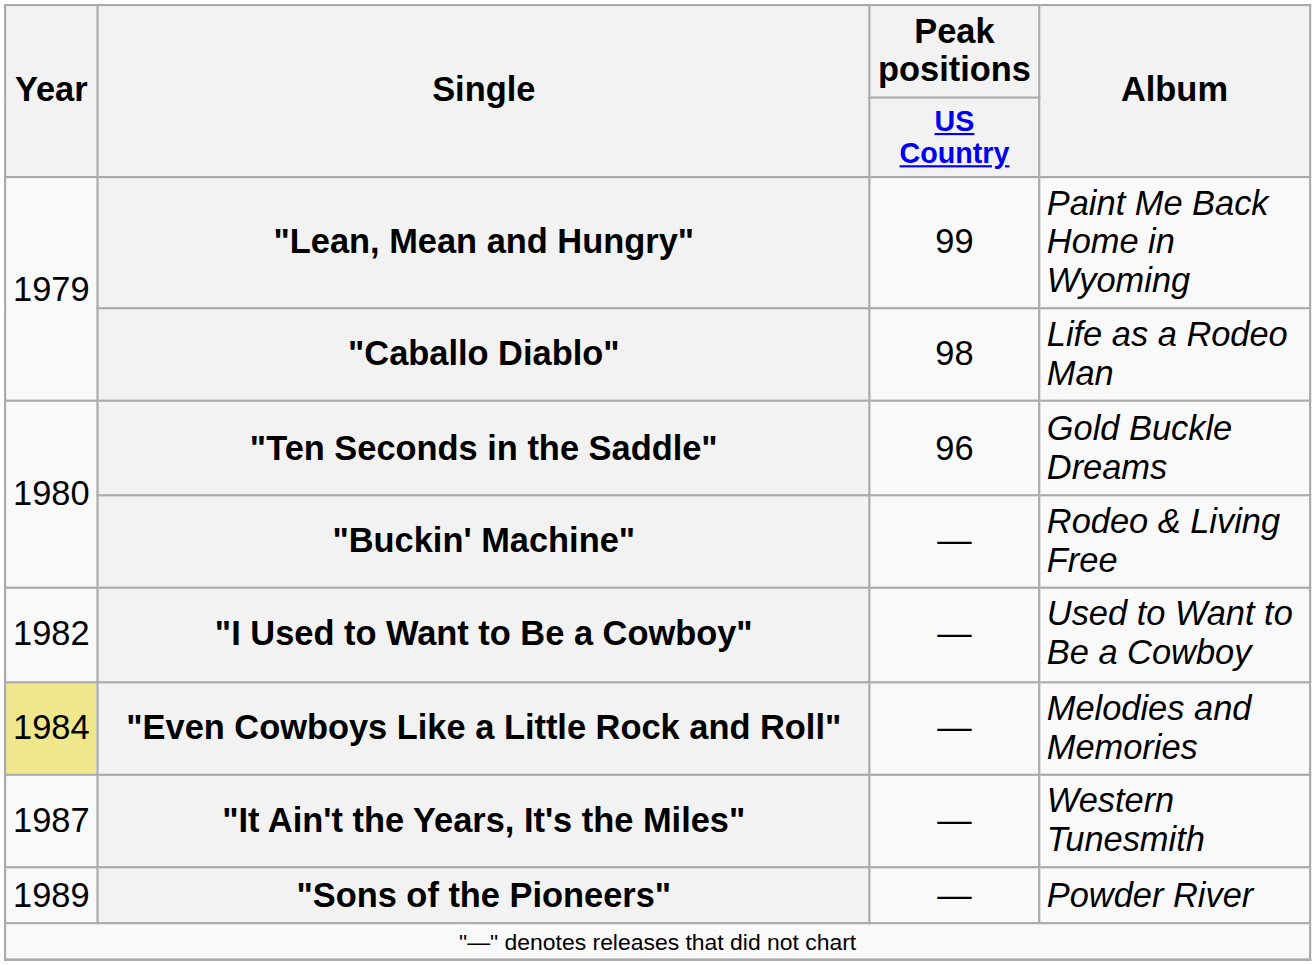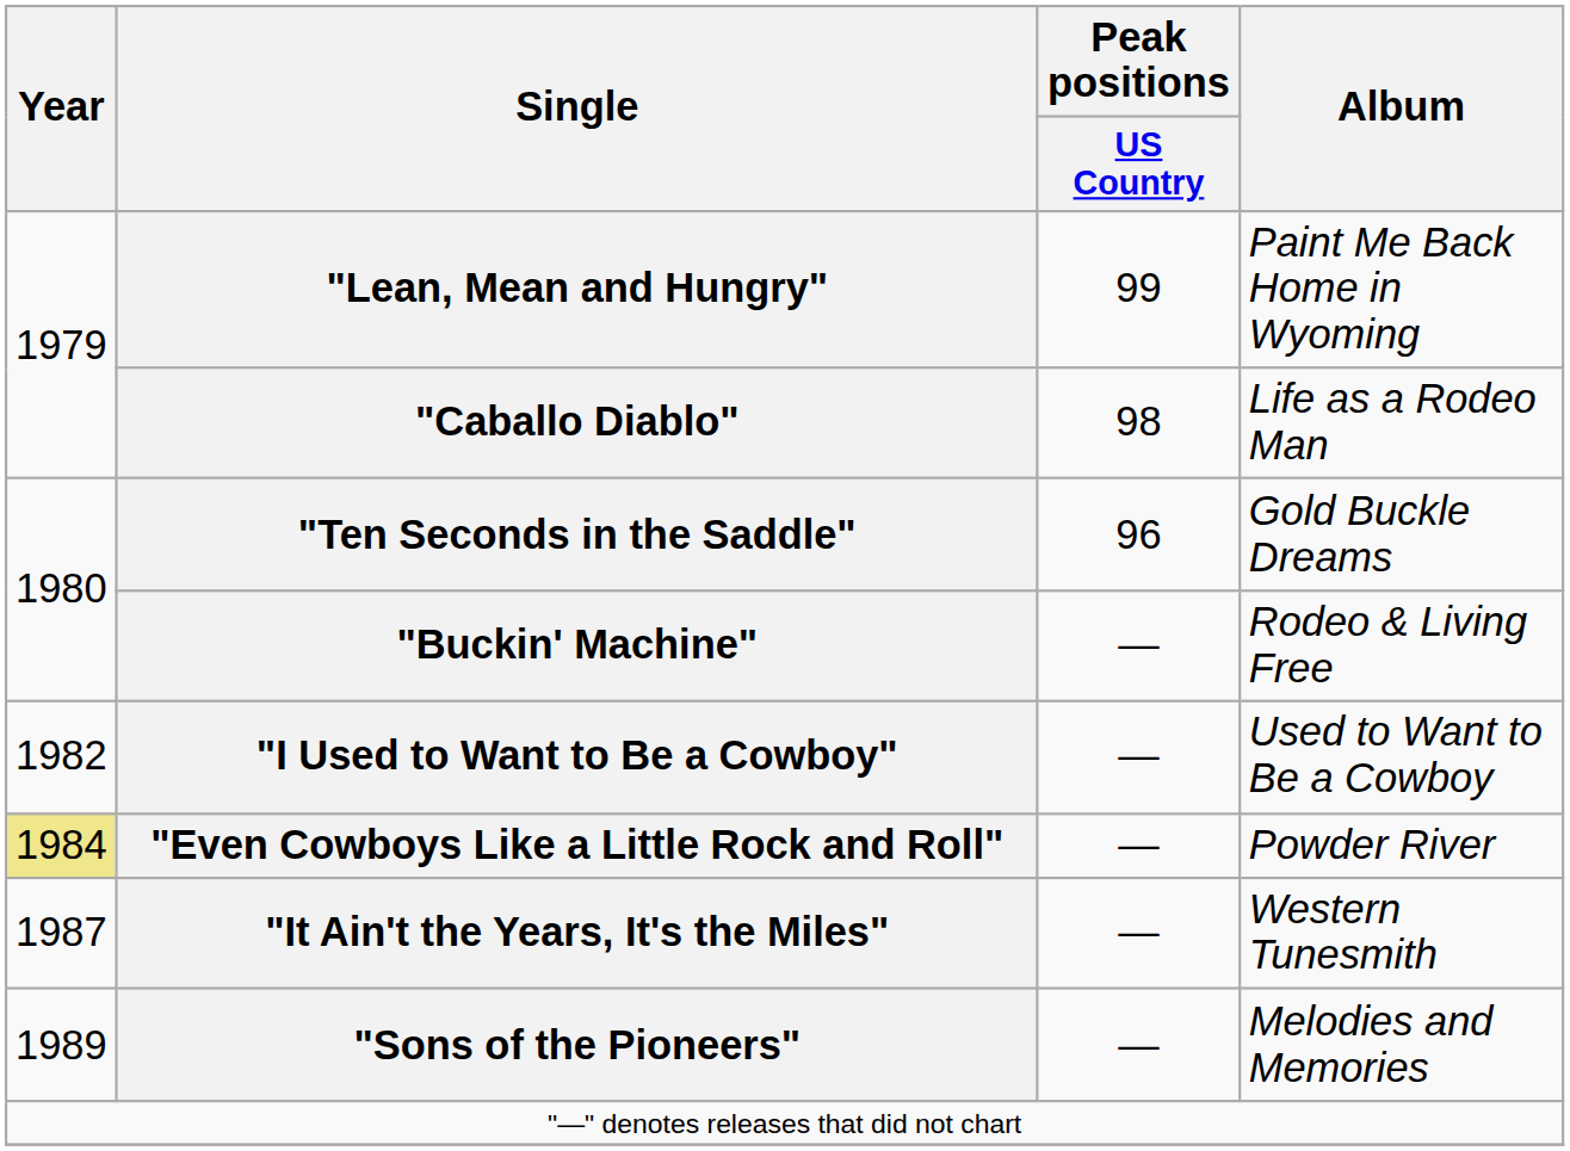"Even Cowboys Like a Little Rock and Roll" | Album: Melodies and Memories -> Powder River
"Sons of the Pioneers" | Album: Powder River -> Melodies and Memories
